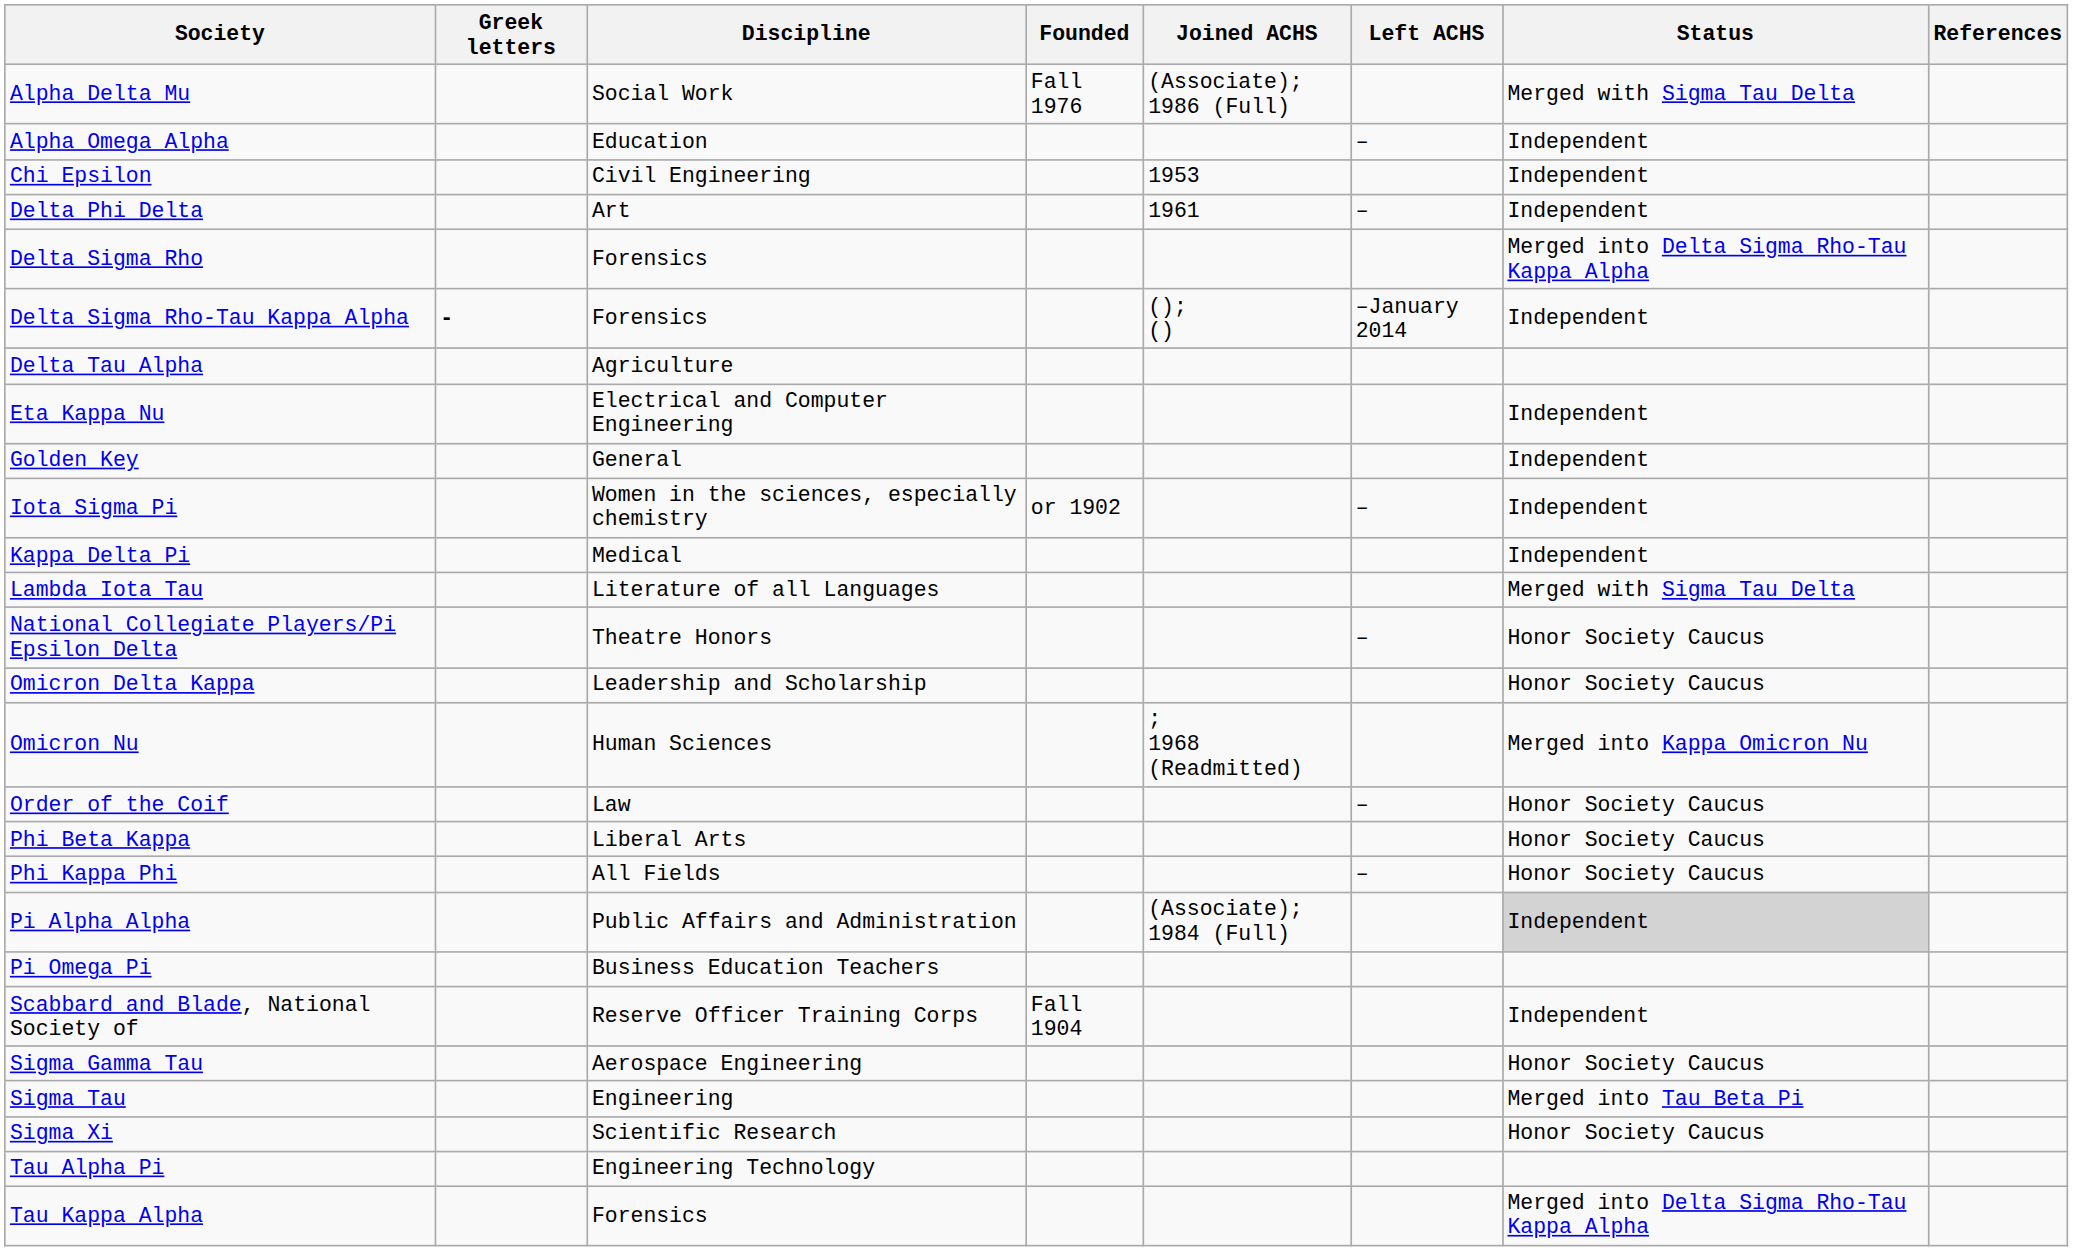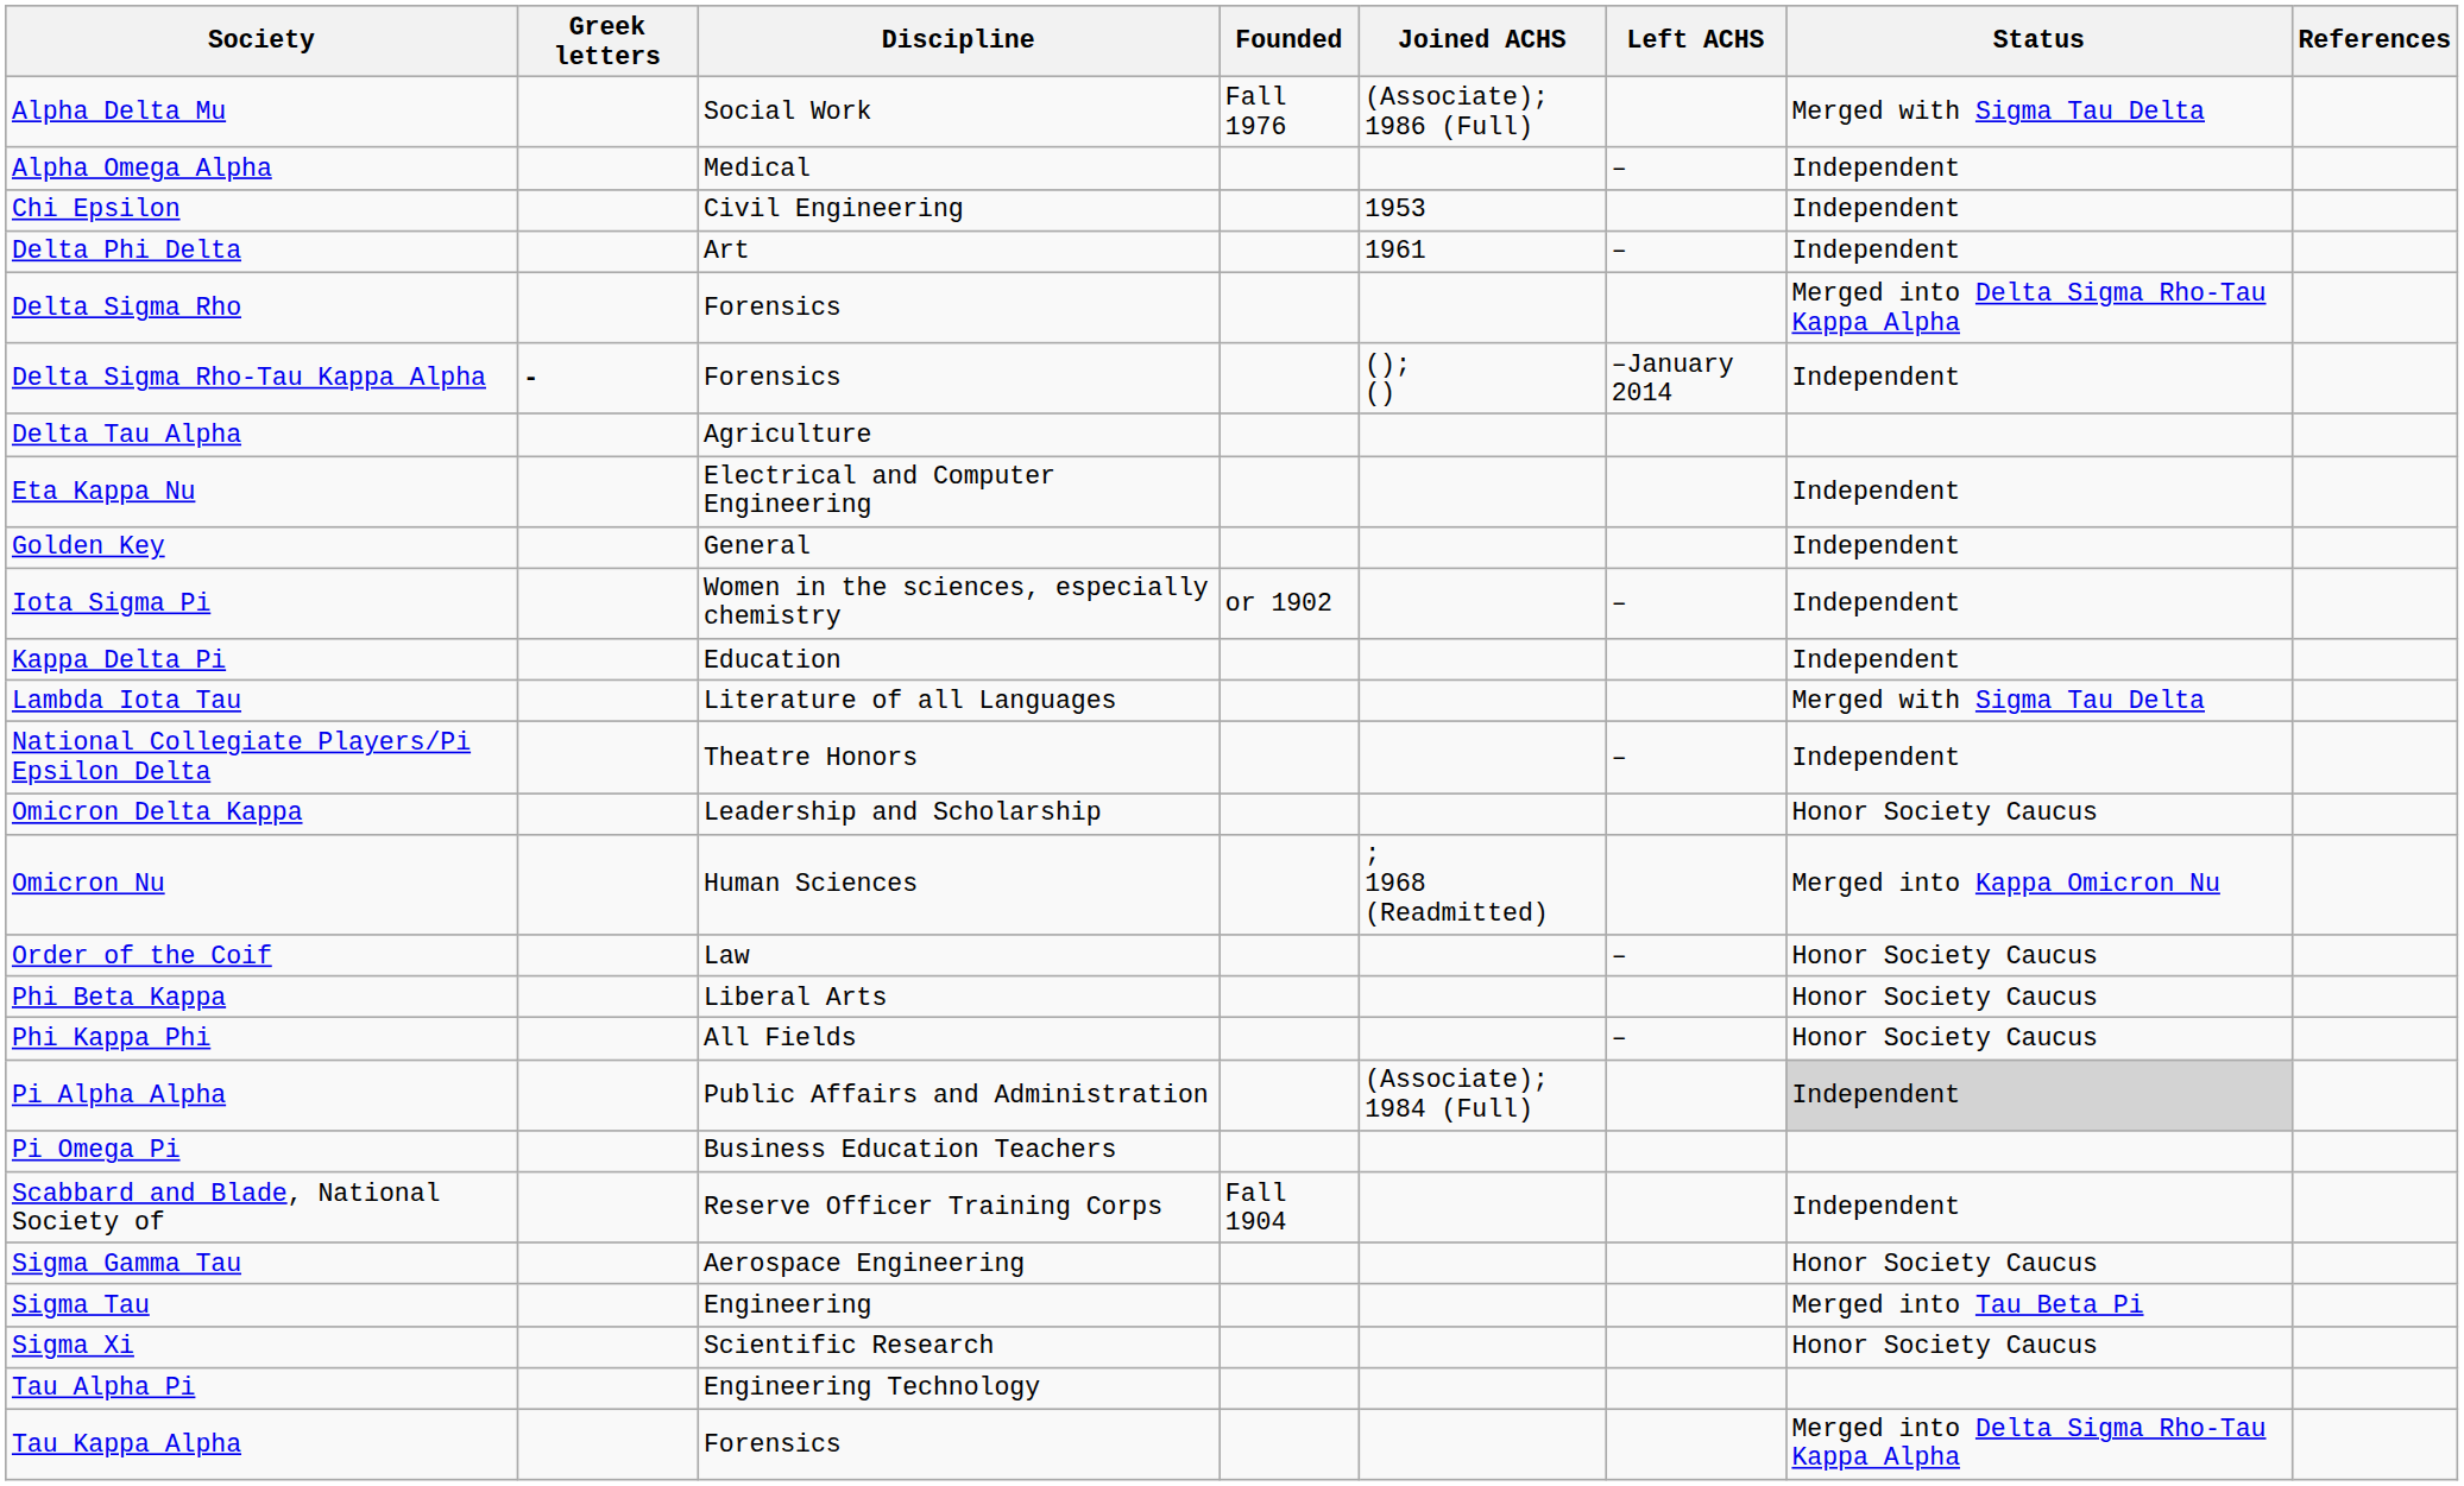Alpha Omega Alpha | Discipline: Education -> Medical
Kappa Delta Pi | Discipline: Medical -> Education
National Collegiate Players/Pi Epsilon Delta | Status: Honor Society Caucus -> Independent
